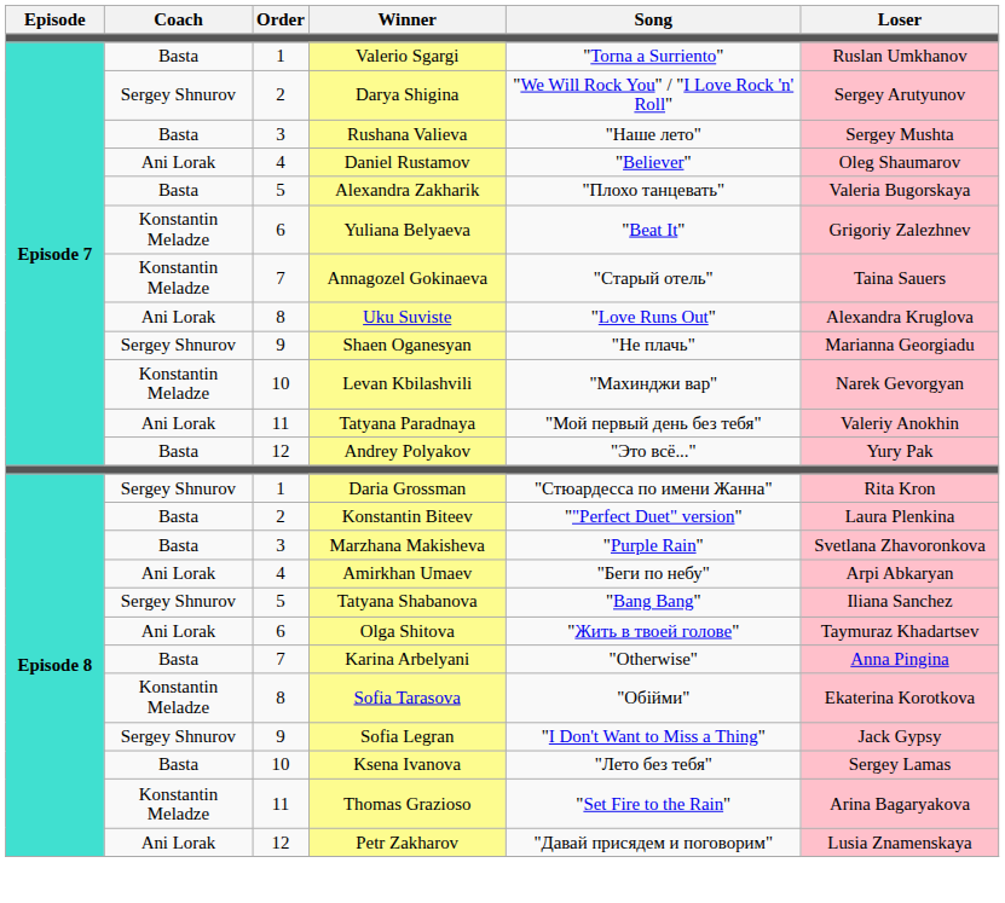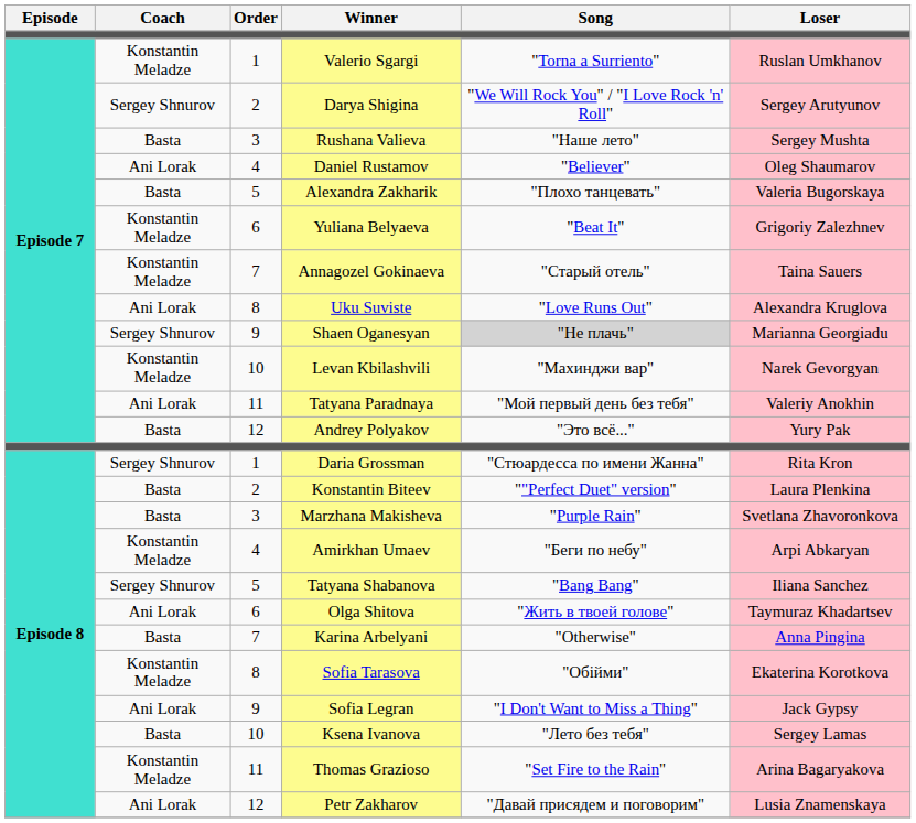Valerio Sgargi | Coach: Basta -> Konstantin Meladze
Shaen Oganesyan | Song: no background -> lightgrey background
Amirkhan Umaev | Coach: Ani Lorak -> Konstantin Meladze
Sofia Legran | Coach: Sergey Shnurov -> Ani Lorak
